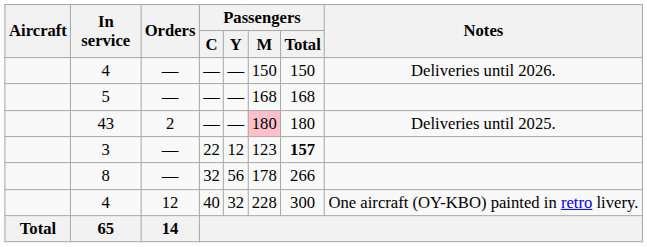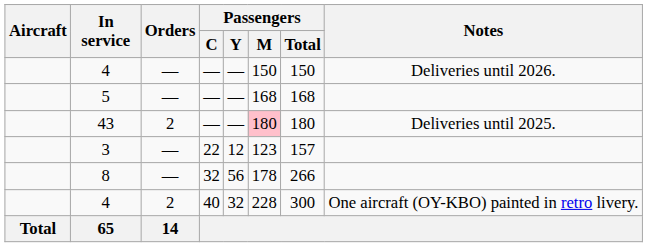3 | Passengers / Total: bold -> normal
4 / 40 | Orders: 12 -> 2
